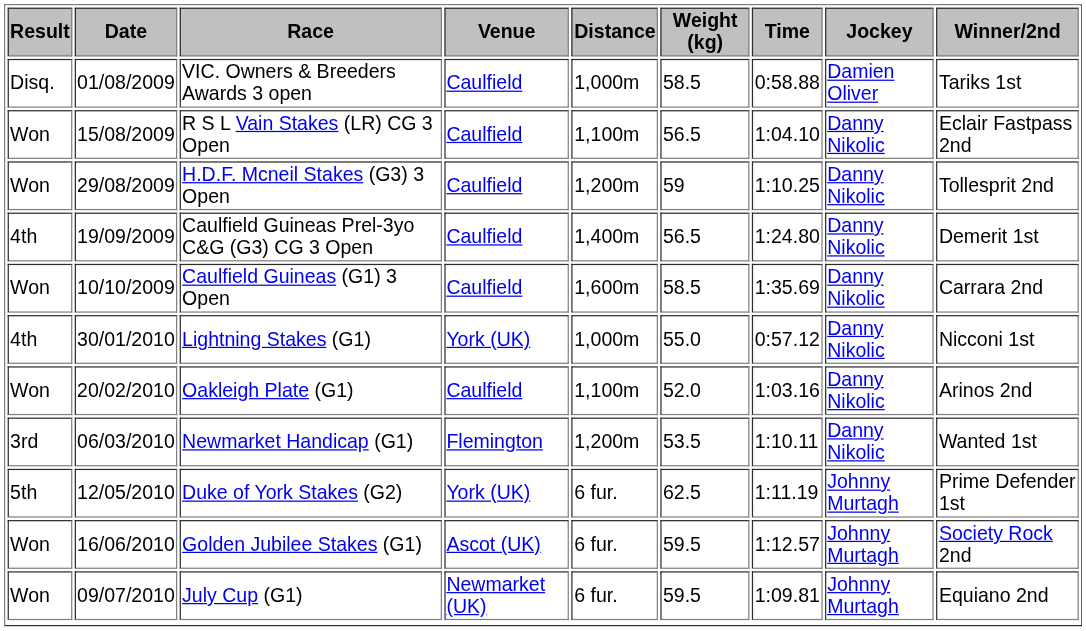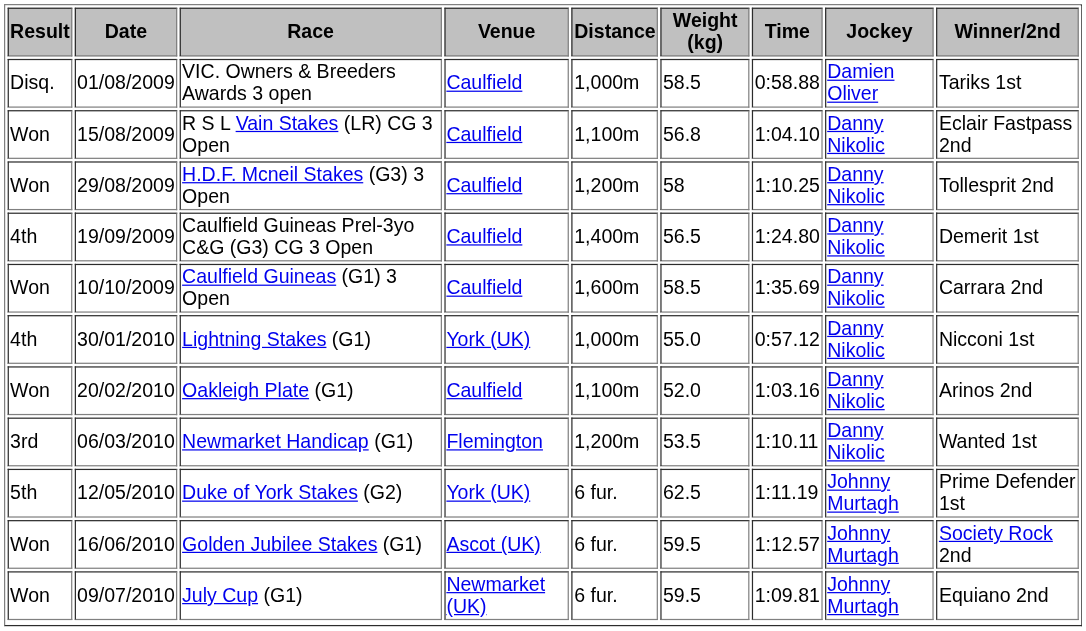R S L Vain Stakes (LR) CG 3 Open | Weight (kg): 56.5 -> 56.8
H.D.F. Mcneil Stakes (G3) 3 Open | Weight (kg): 59 -> 58
